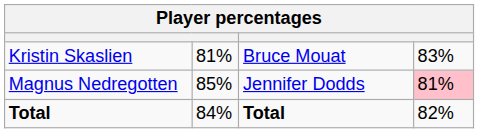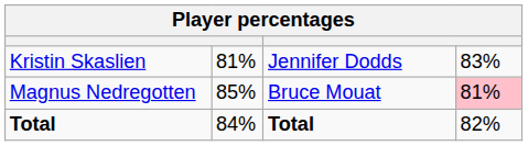Kristin Skaslien | column 3: Bruce Mouat -> Jennifer Dodds
Magnus Nedregotten | column 3: Jennifer Dodds -> Bruce Mouat
